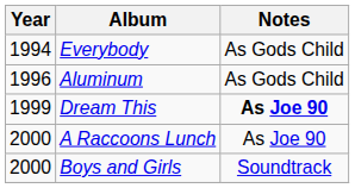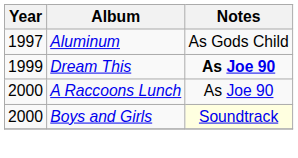- row: 1994 | Everybody | As Gods Child
Aluminum | Year: 1996 -> 1997
Boys and Girls | Notes: no background -> lightyellow background
